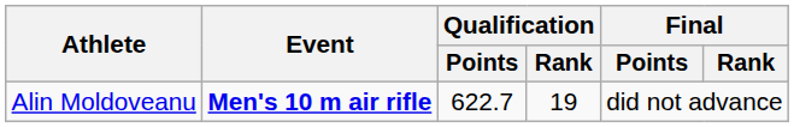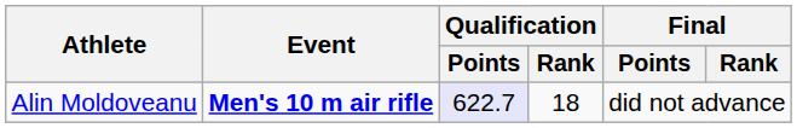Alin Moldoveanu | Qualification / Points: no background -> lavender background
Alin Moldoveanu | Qualification / Rank: 19 -> 18
